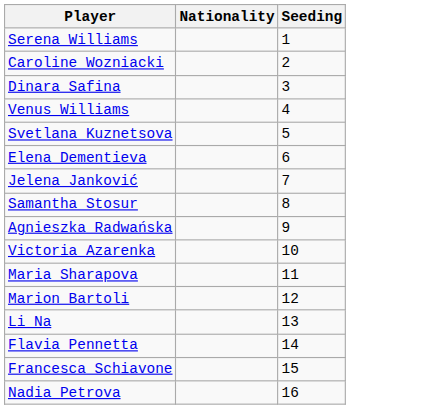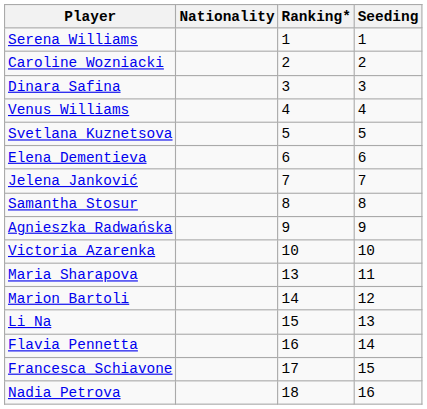+ column: Ranking* | 1 | 2 | 3 | 4 | 5 | 6 | 7 | 8 | 9 | 10 | 13 | 14 | 15 | 16 | 17 | 18
